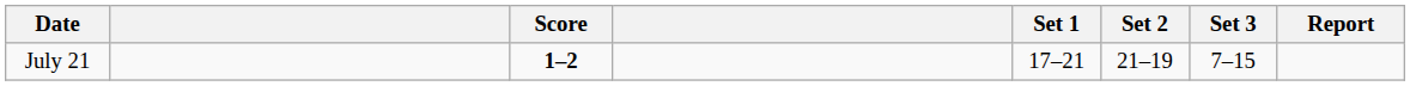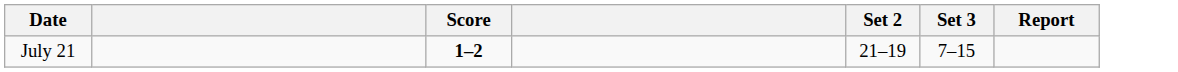- column: Set 1 | 17–21
